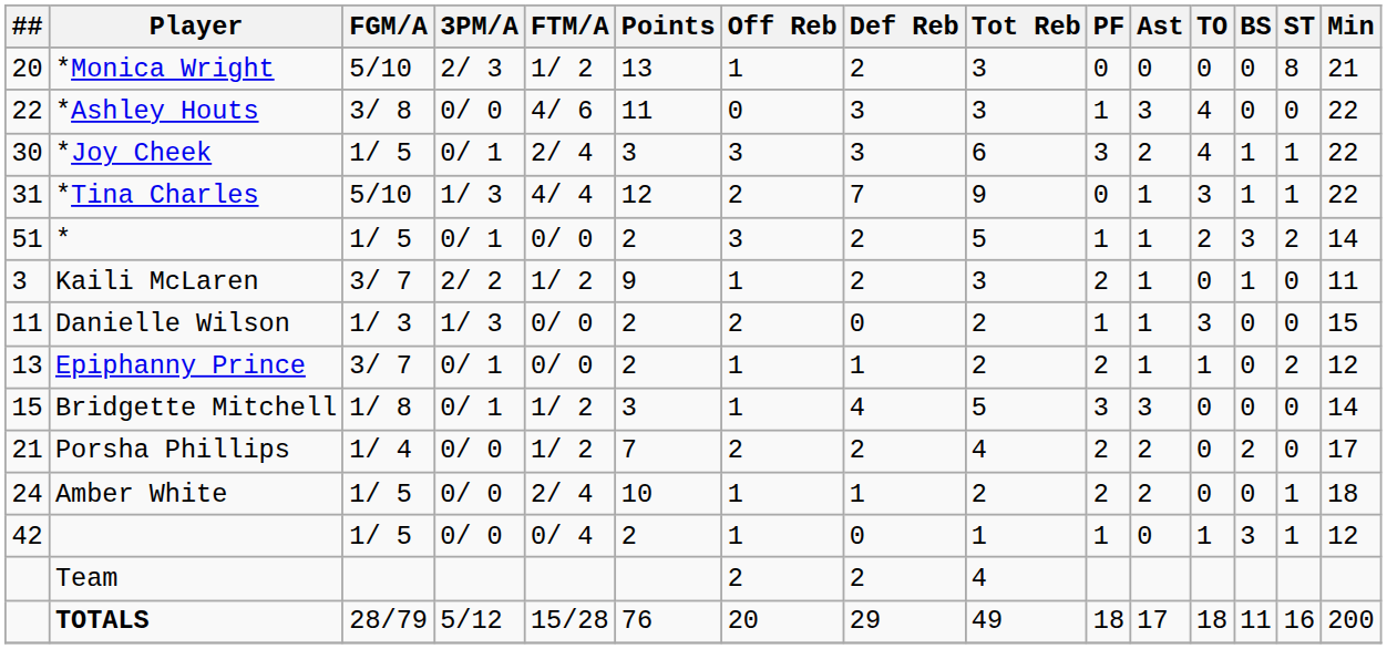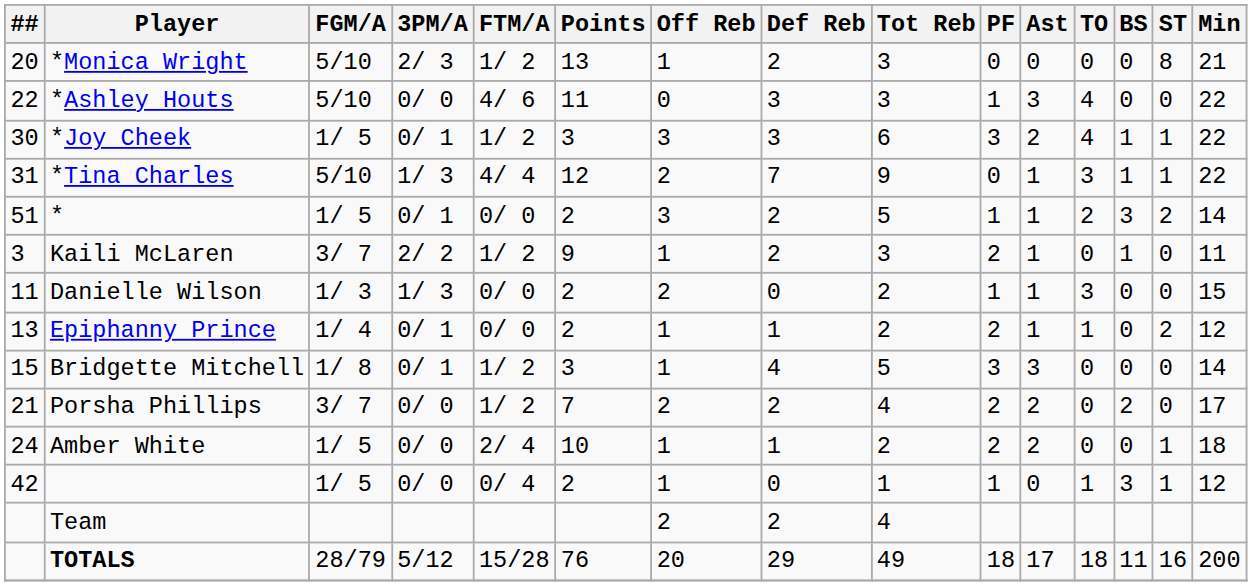*Ashley Houts | FGM/A: 3/ 8 -> 5/10
*Joy Cheek | FTM/A: 2/ 4 -> 1/ 2
Epiphanny Prince | FGM/A: 3/ 7 -> 1/ 4
Porsha Phillips | FGM/A: 1/ 4 -> 3/ 7
